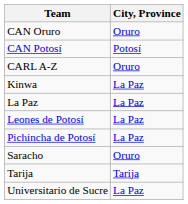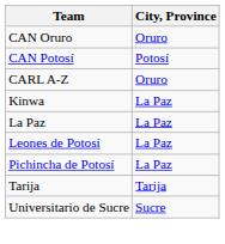- row: Saracho | Oruro
Universitario de Sucre | City, Province: La Paz -> Sucre
